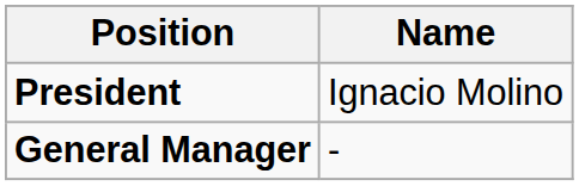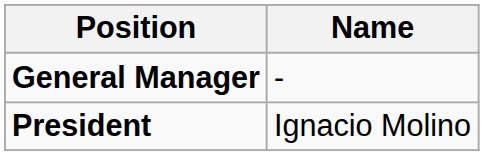rows swapped: President <-> General Manager
